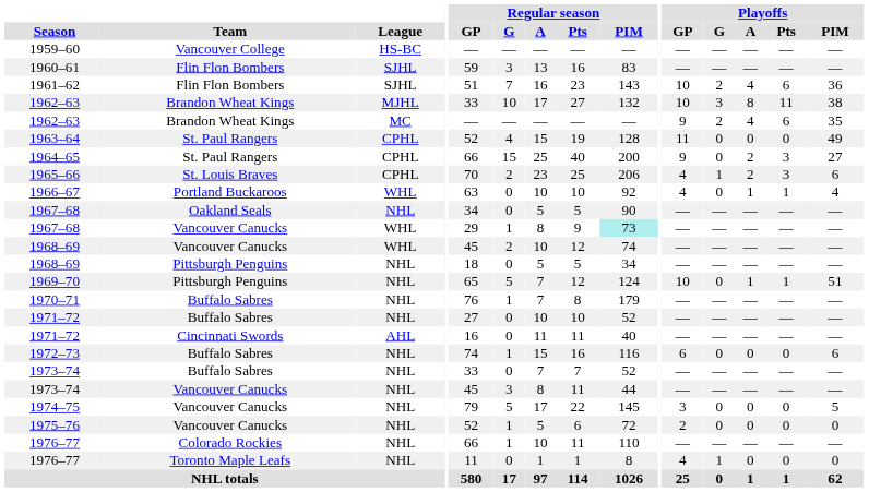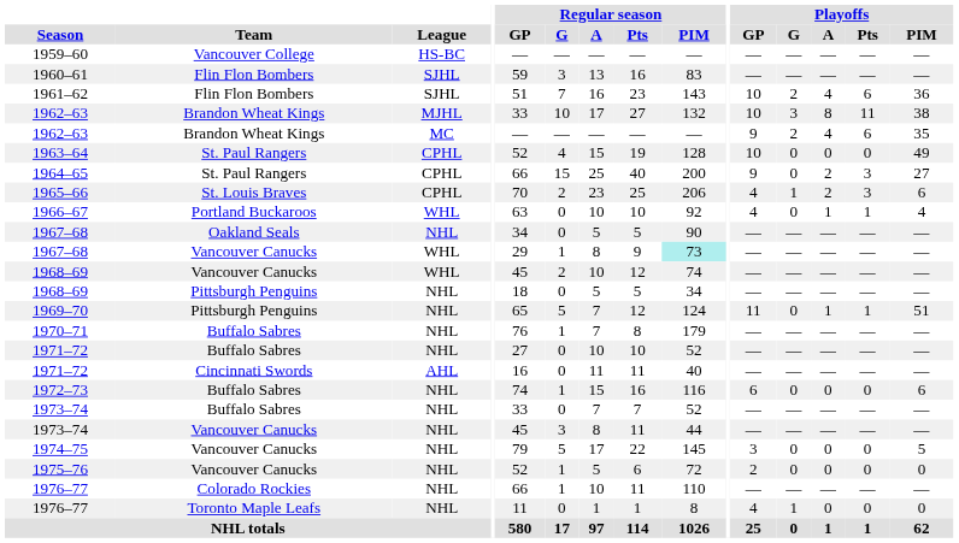1963–64 | Playoffs / GP: 11 -> 10
1969–70 | Playoffs / GP: 10 -> 11
